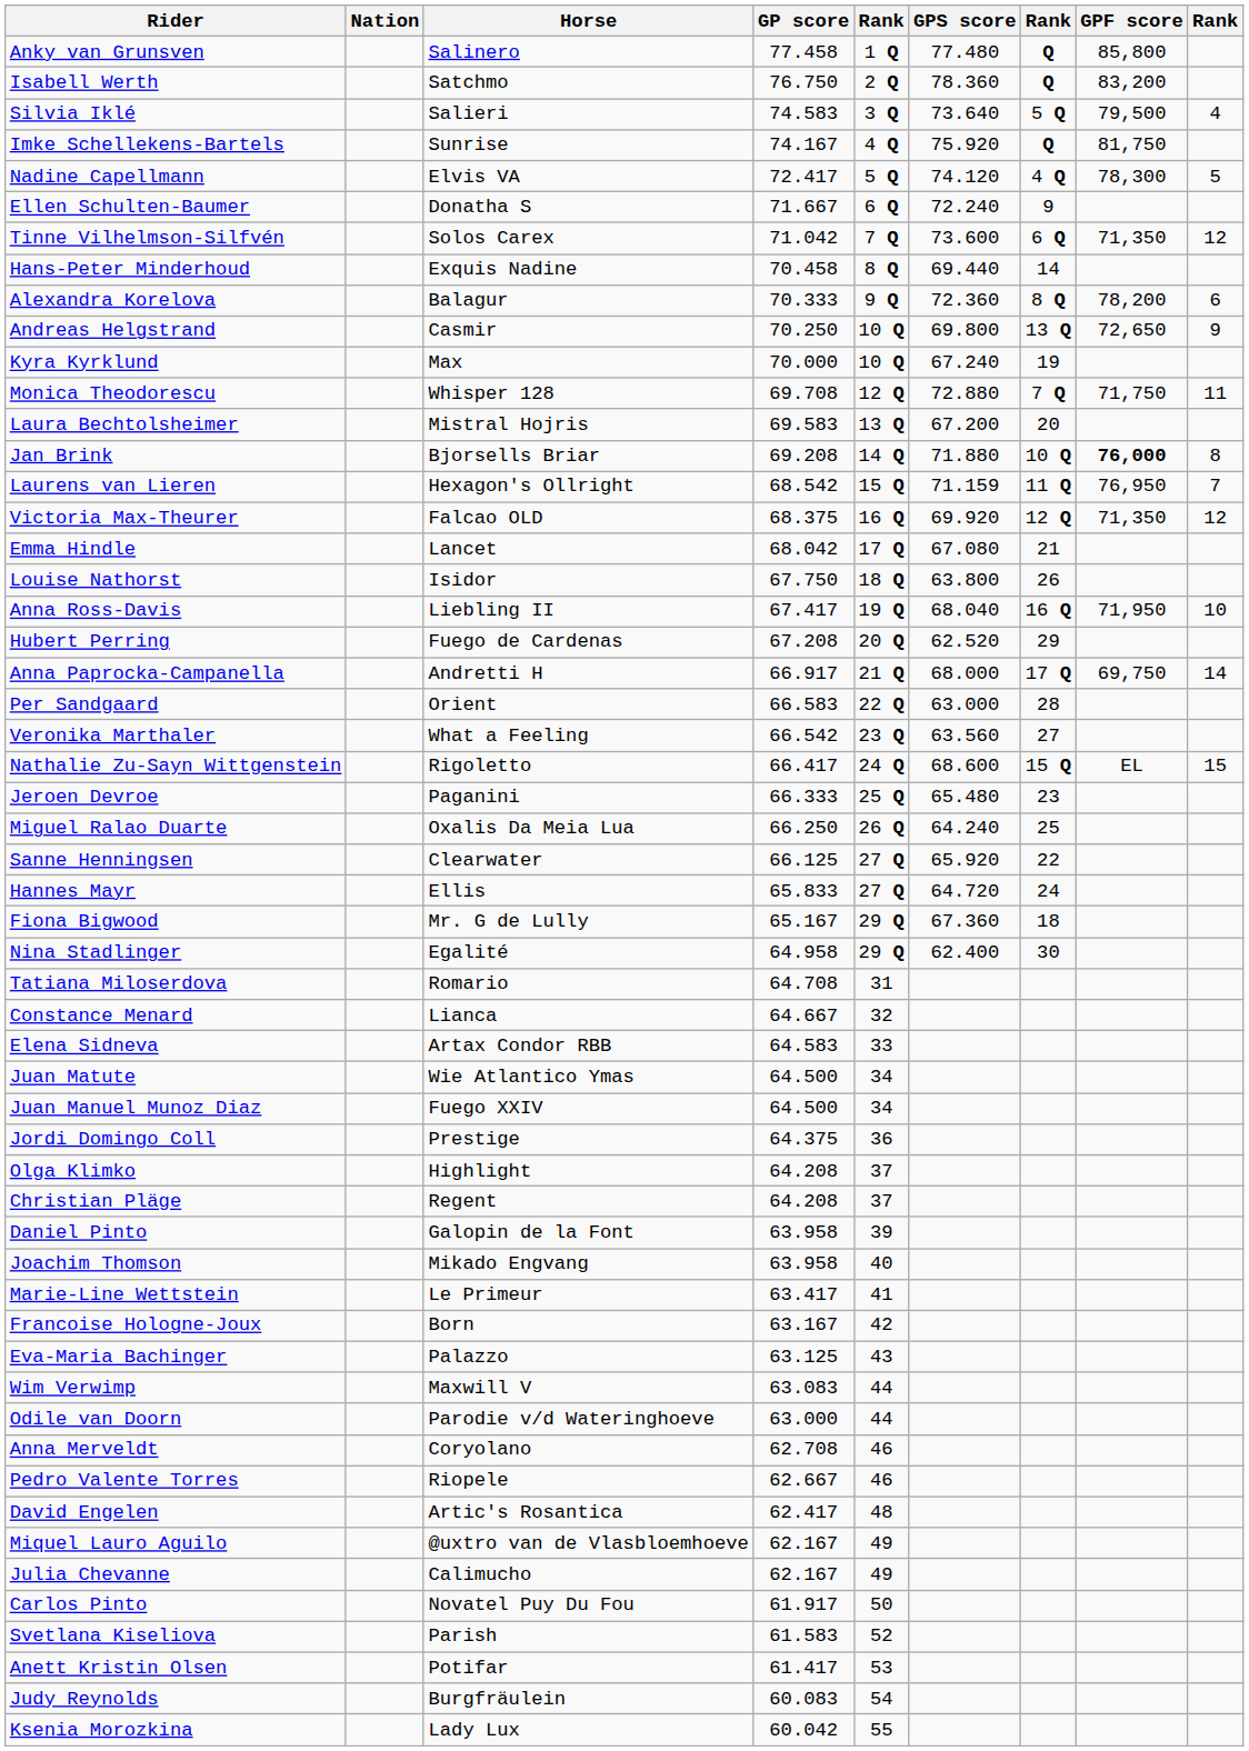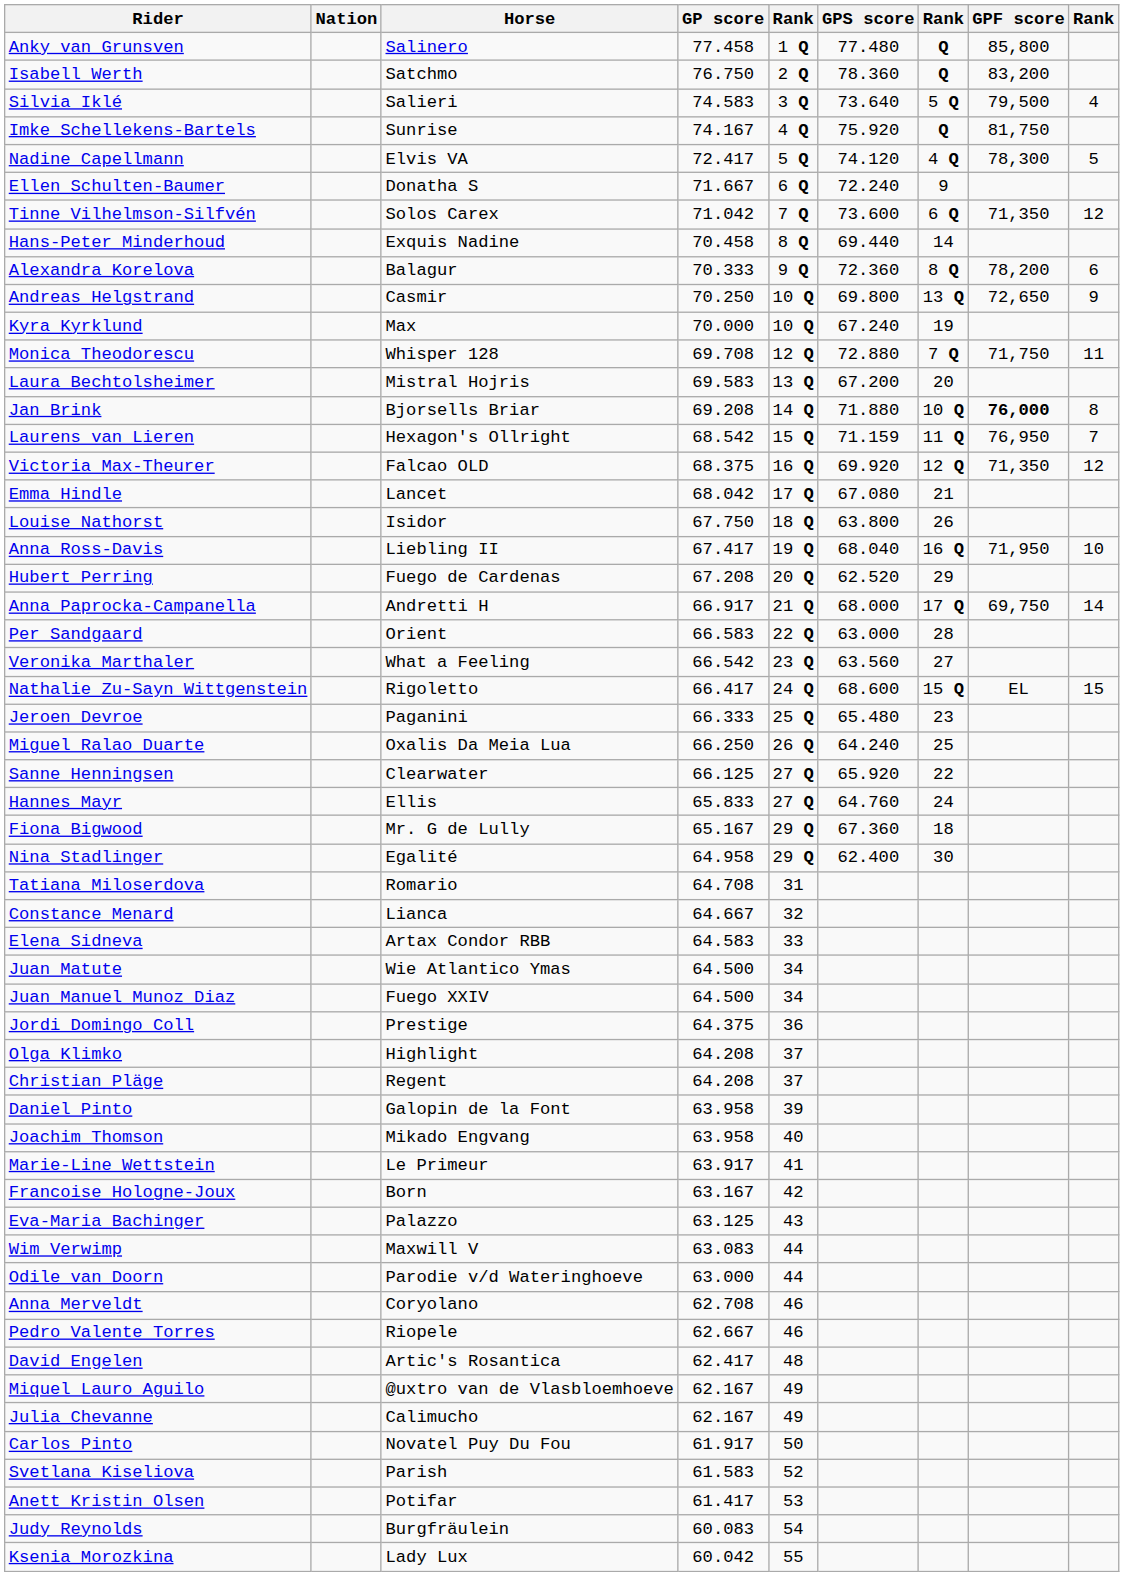Hannes Mayr | GPS score: 64.720 -> 64.760
Marie-Line Wettstein | GP score: 63.417 -> 63.917
